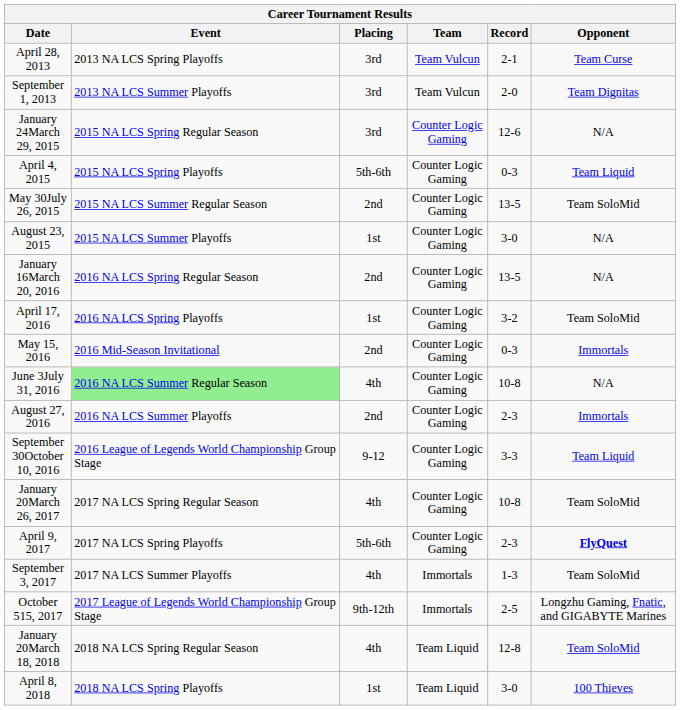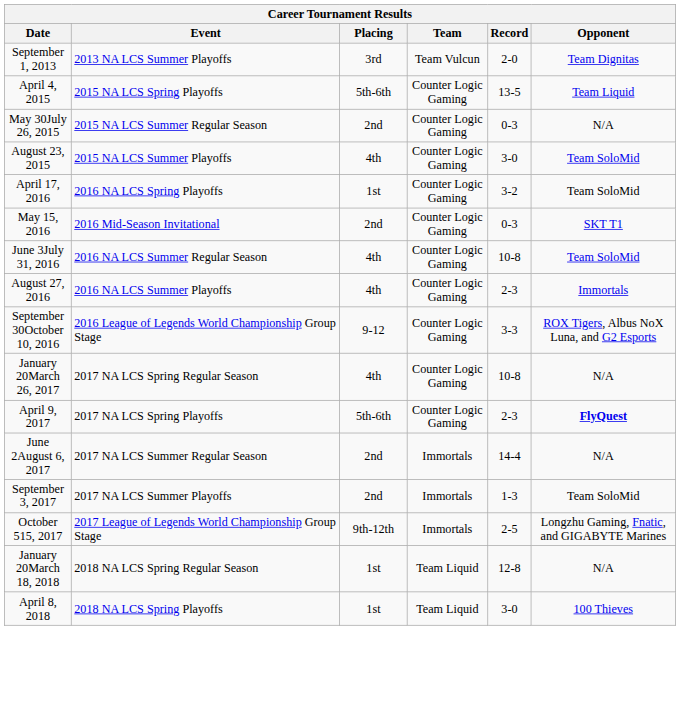- row: April 28, 2013 | 2013 NA LCS Spring Playoffs | 3rd | Team Vulcun | 2-1 | Team Curse
- row: January 24March 29, 2015 | 2015 NA LCS Spring Regular Season | 3rd | Counter Logic Gaming | 12-6 | N/A
April 4, 2015 | Record: 0-3 -> 13-5
May 30July 26, 2015 | Record: 13-5 -> 0-3
May 30July 26, 2015 | Opponent: Team SoloMid -> N/A
August 23, 2015 | Placing: 1st -> 4th
August 23, 2015 | Opponent: N/A -> Team SoloMid
- row: January 16March 20, 2016 | 2016 NA LCS Spring Regular Season | 2nd | Counter Logic Gaming | 13-5 | N/A
May 15, 2016 | Opponent: Immortals -> SKT T1
June 3July 31, 2016 | Event: lightgreen background -> no background
June 3July 31, 2016 | Opponent: N/A -> Team SoloMid
August 27, 2016 | Placing: 2nd -> 4th
September 30October 10, 2016 | Opponent: Team Liquid -> ROX Tigers, Albus NoX Luna, and G2 Esports
January 20March 26, 2017 | Opponent: Team SoloMid -> N/A
+ row: June 2August 6, 2017 | 2017 NA LCS Summer Regular Season | 2nd | Immortals | 14-4 | N/A
September 3, 2017 | Placing: 4th -> 2nd
January 20March 18, 2018 | Placing: 4th -> 1st
January 20March 18, 2018 | Opponent: Team SoloMid -> N/A
